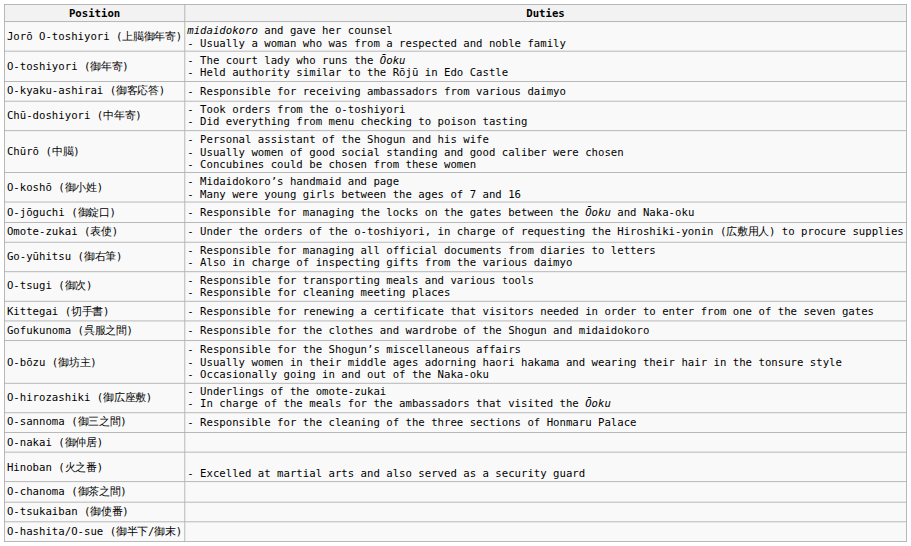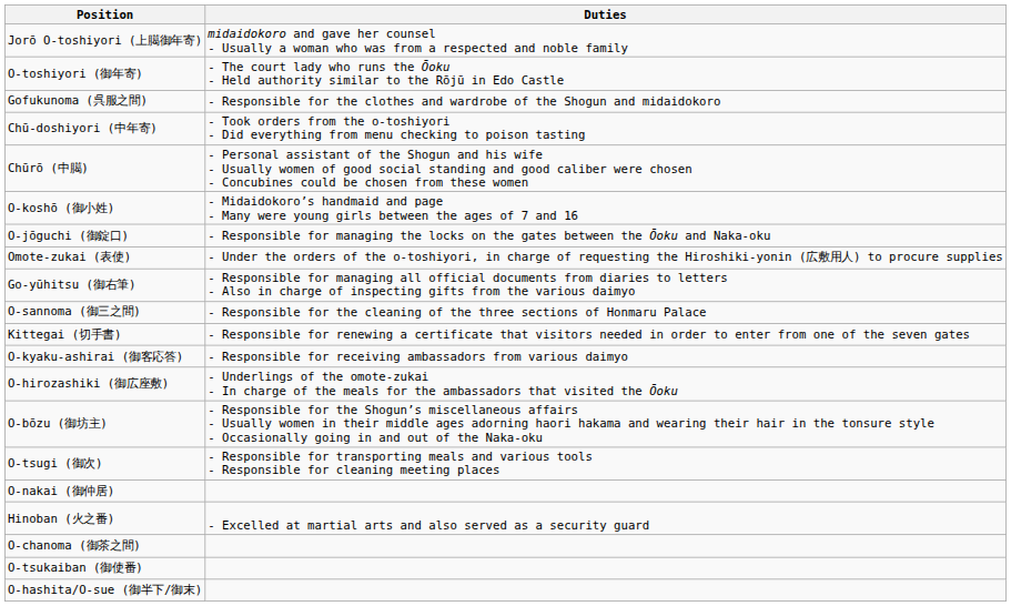rows swapped: O-kyaku-ashirai (御客応答) <-> Gofukunoma (呉服之間)
rows swapped: O-tsugi (御次) <-> O-sannoma (御三之間)
rows swapped: O-bōzu (御坊主) <-> O-hirozashiki (御広座敷)
